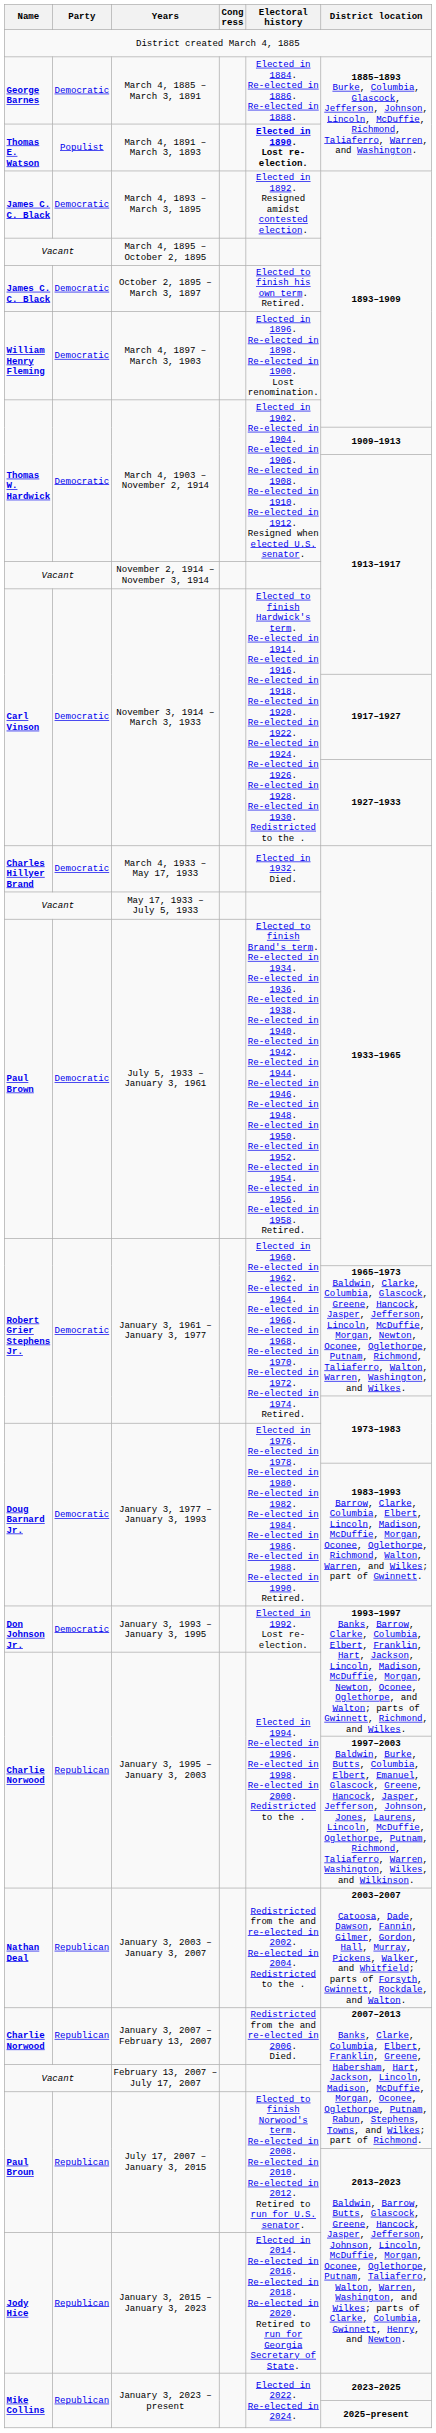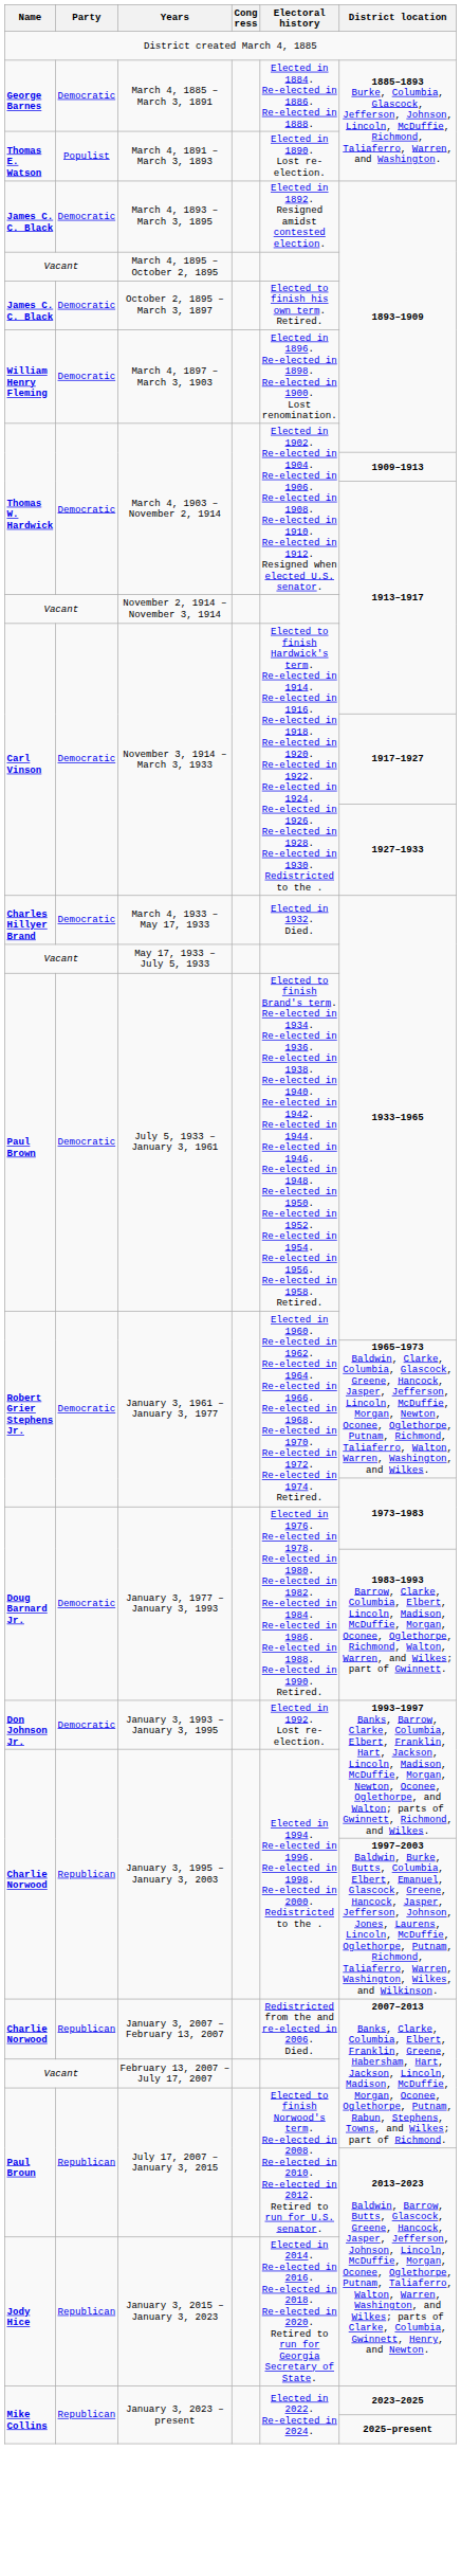March 4, 1891 – March 3, 1893 | Electoral history: bold -> normal
- row: Nathan Deal | Republican | January 3, 2003 – January 3, 2007 | Redistricted from the and re-elected in 2002. Re-elected in 2004. Redistricted to the . | 2003–2007 Catoosa, Dade, Dawson, Fannin, Gilmer, Gordon, Hall, Murray, Pickens, Walker, and Whitfield; parts of Forsyth, Gwinnett, Rockdale, and Walton.
